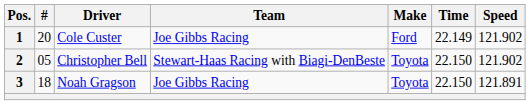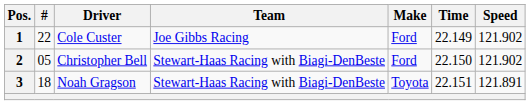1 | #: 20 -> 22
2 | Make: Toyota -> Ford
3 | Team: Joe Gibbs Racing -> Stewart-Haas Racing with Biagi-DenBeste
3 | Time: 22.150 -> 22.151
